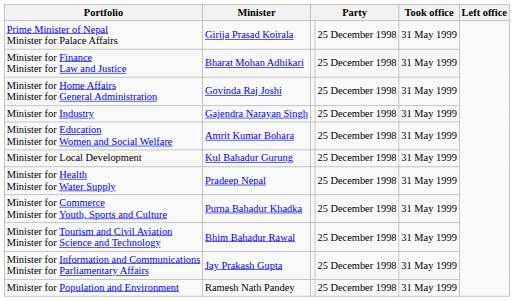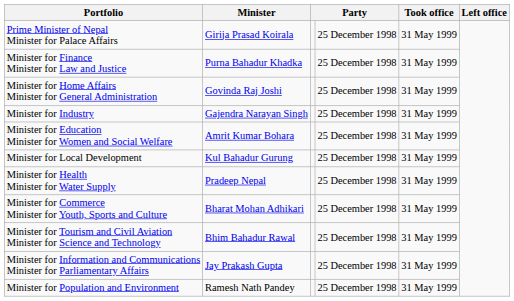Minister for Finance Minister for Law and Justice | Minister: Bharat Mohan Adhikari -> Purna Bahadur Khadka
Minister for Commerce Minister for Youth, Sports and Culture | Minister: Purna Bahadur Khadka -> Bharat Mohan Adhikari
